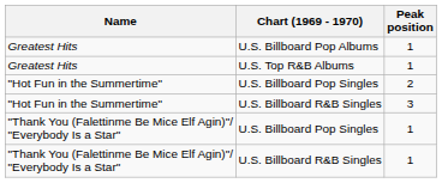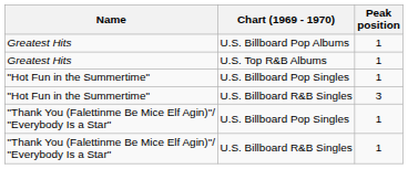"Hot Fun in the Summertime" / U.S. Billboard Pop Singles | Peak position: 2 -> 1
